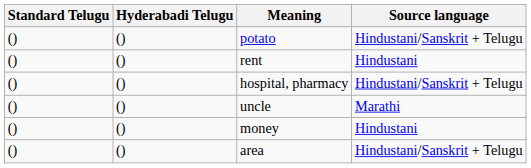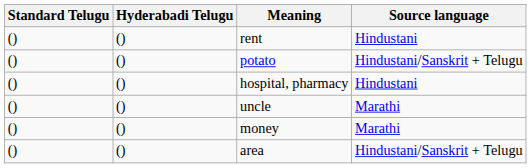rows swapped: potato <-> rent
hospital, pharmacy | Source language: Hindustani/Sanskrit + Telugu -> Hindustani
money | Source language: Hindustani -> Marathi
